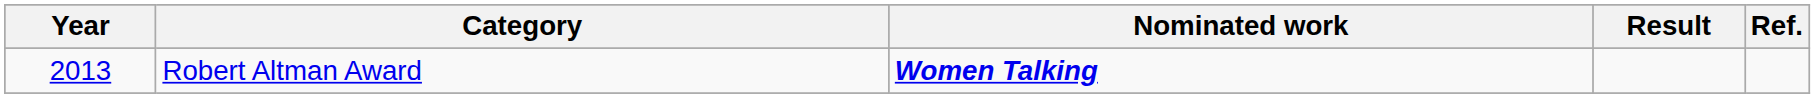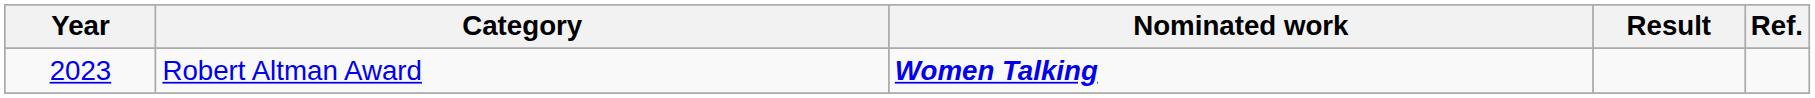Robert Altman Award | Year: 2013 -> 2023
